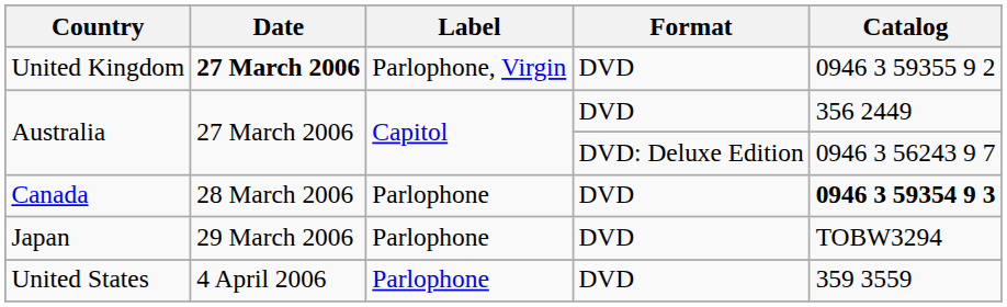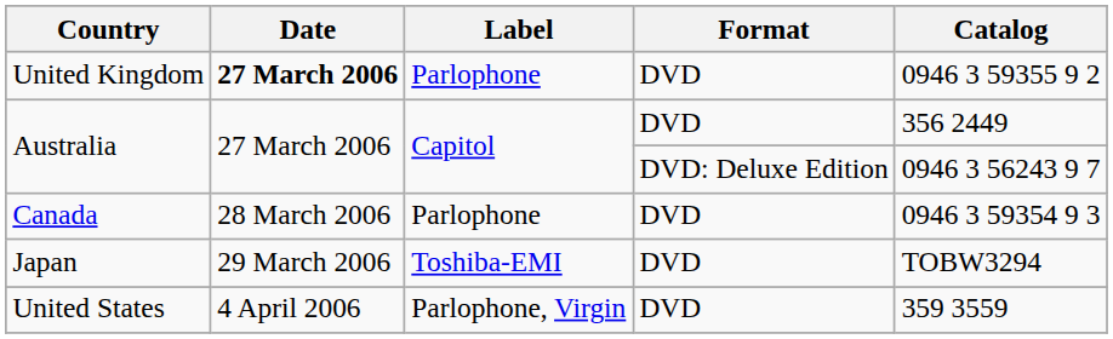United Kingdom | Label: Parlophone, Virgin -> Parlophone
Canada | Catalog: bold -> normal
Japan | Label: Parlophone -> Toshiba-EMI
United States | Label: Parlophone -> Parlophone, Virgin
